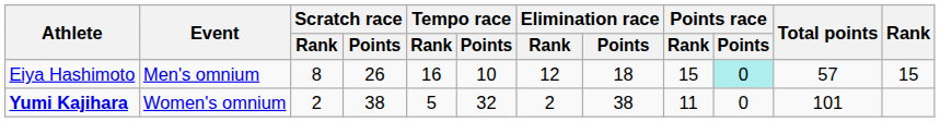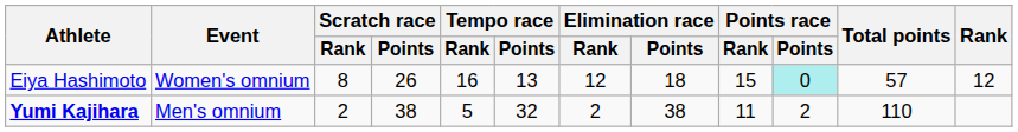Eiya Hashimoto | Event: Men's omnium -> Women's omnium
Eiya Hashimoto | Tempo race / Points: 10 -> 13
Eiya Hashimoto | Rank: 15 -> 12
Yumi Kajihara | Event: Women's omnium -> Men's omnium
Yumi Kajihara | Points race / Points: 0 -> 2
Yumi Kajihara | Total points: 101 -> 110
